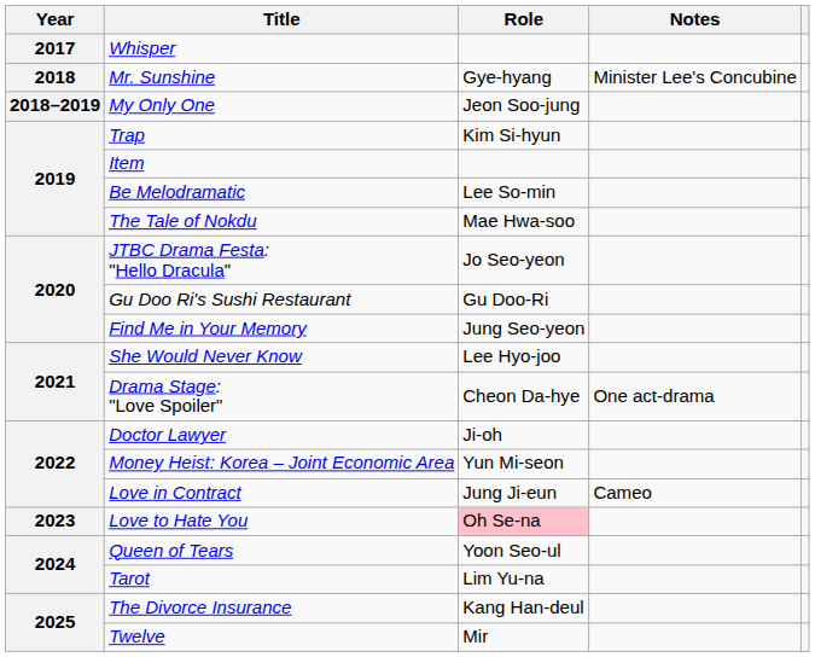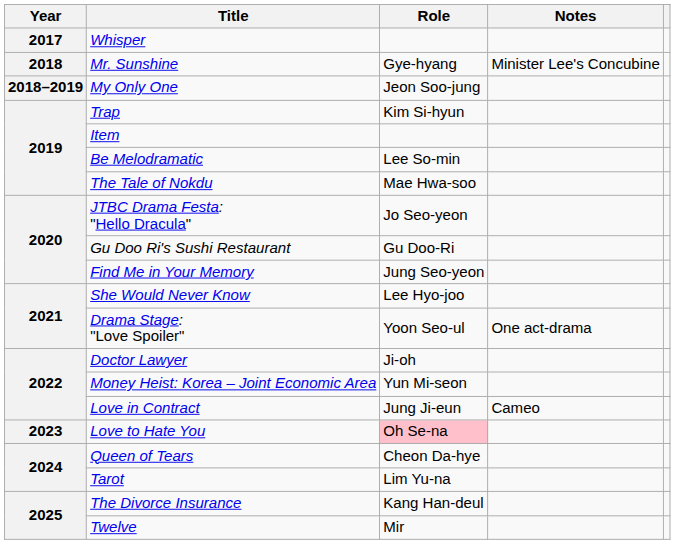Drama Stage: "Love Spoiler" | Role: Cheon Da-hye -> Yoon Seo-ul
Queen of Tears | Role: Yoon Seo-ul -> Cheon Da-hye
